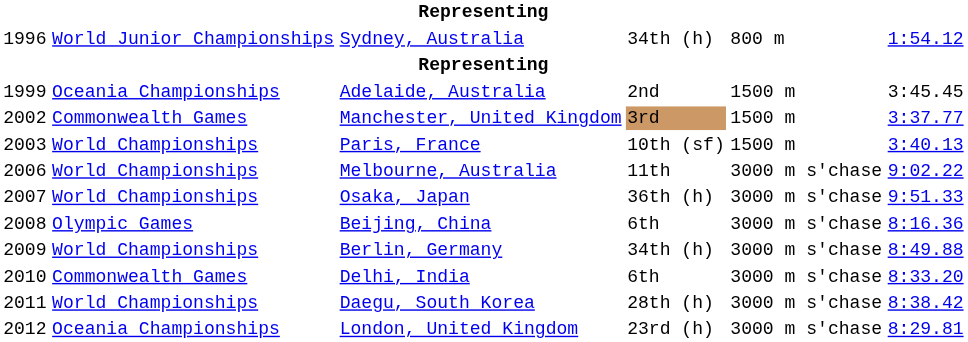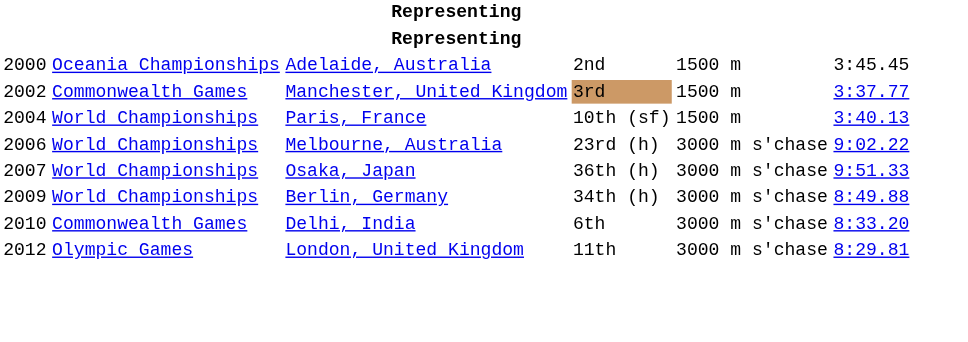- row: 1996 | World Junior Championships | Sydney, Australia | 34th (h) | 800 m | 1:54.12
Adelaide, Australia | column 1: 1999 -> 2000
Paris, France | column 1: 2003 -> 2004
Melbourne, Australia | column 4: 11th -> 23rd (h)
- row: 2008 | Olympic Games | Beijing, China | 6th | 3000 m s'chase | 8:16.36
- row: 2011 | World Championships | Daegu, South Korea | 28th (h) | 3000 m s'chase | 8:38.42
London, United Kingdom | column 2: Oceania Championships -> Olympic Games
London, United Kingdom | column 4: 23rd (h) -> 11th
